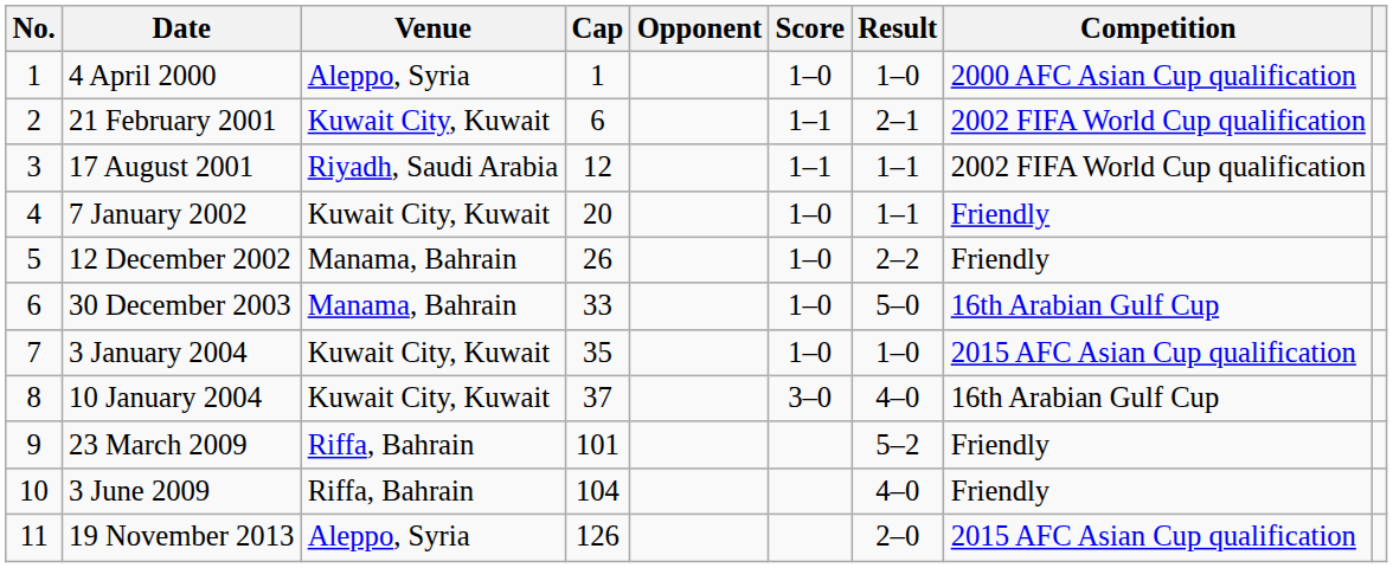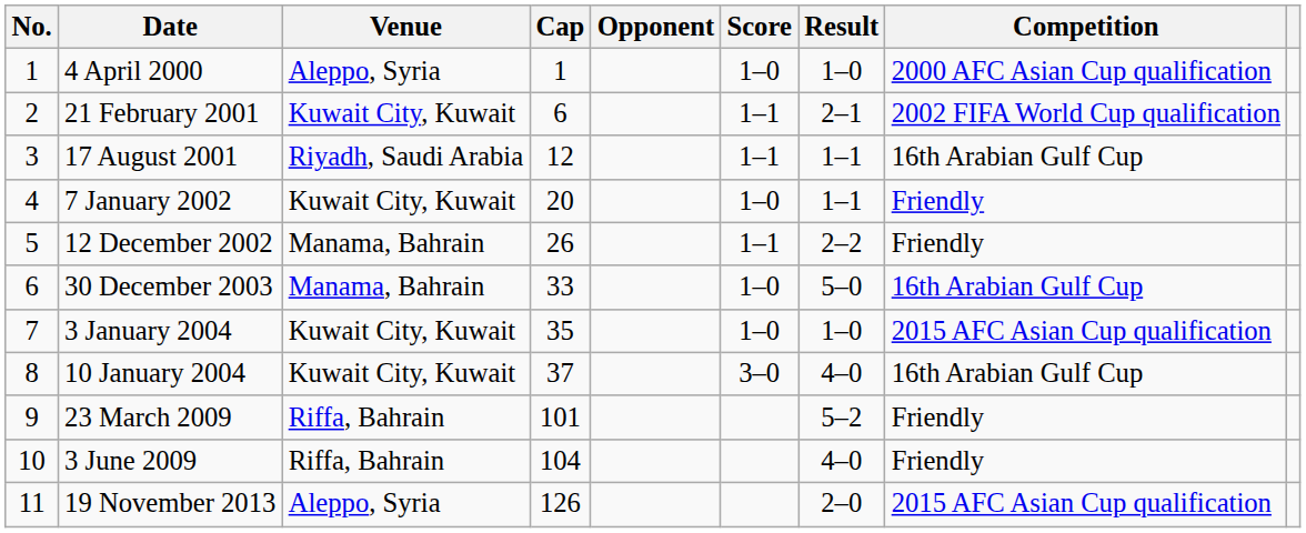17 August 2001 | Competition: 2002 FIFA World Cup qualification -> 16th Arabian Gulf Cup
12 December 2002 | Score: 1–0 -> 1–1
